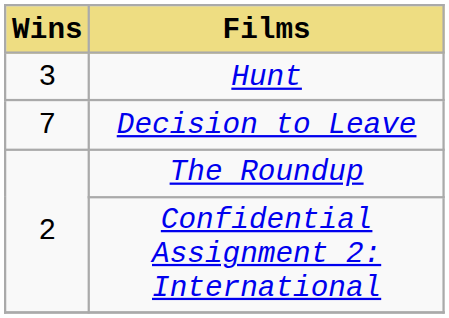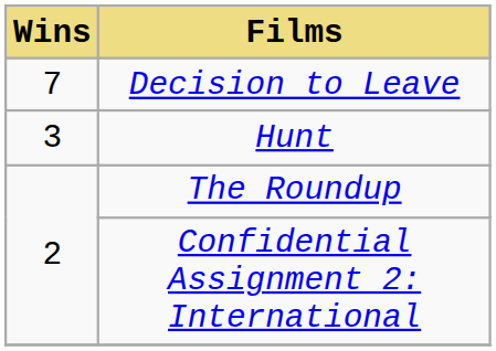rows swapped: Decision to Leave <-> Hunt
